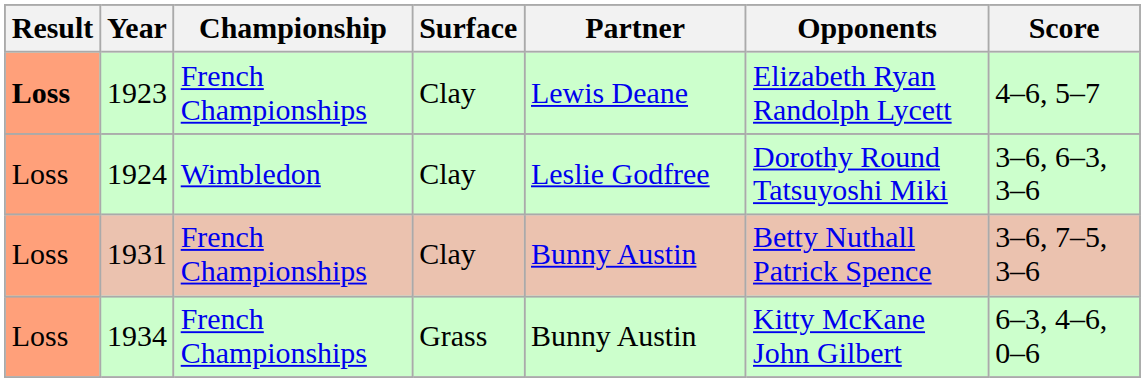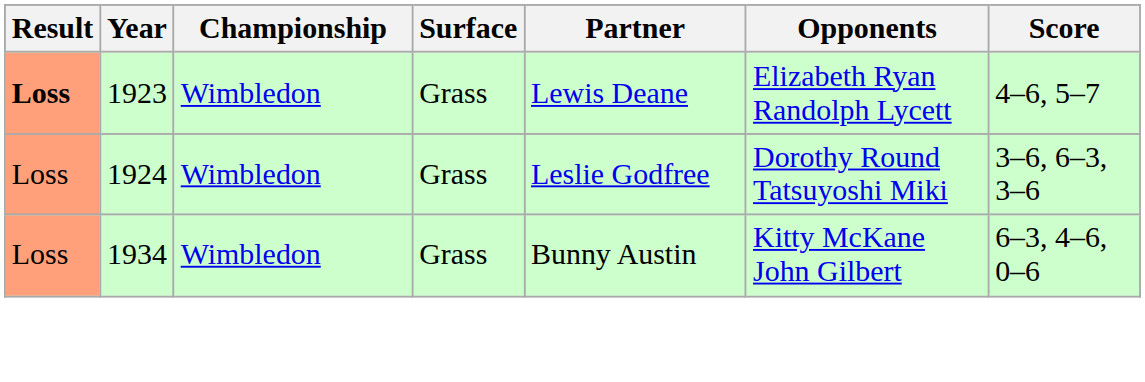1923 | Championship: French Championships -> Wimbledon
1923 | Surface: Clay -> Grass
1924 | Surface: Clay -> Grass
- row: Loss | 1931 | French Championships | Clay | Bunny Austin | Betty Nuthall Patrick Spence | 3–6, 7–5, 3–6
1934 | Championship: French Championships -> Wimbledon
